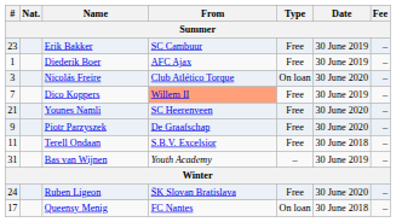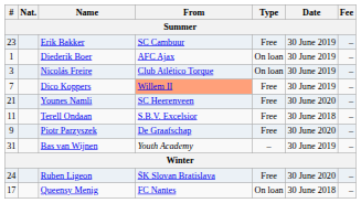Diederik Boer | Type: Free -> On loan
Nicolás Freire | Date: 30 June 2020 -> 30 June 2019
rows swapped: Terell Ondaan <-> Piotr Parzyszek
